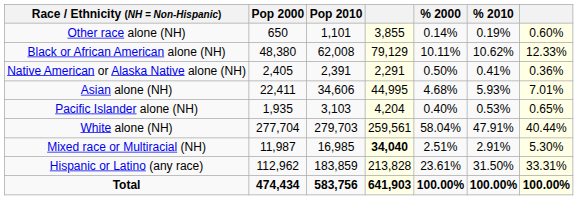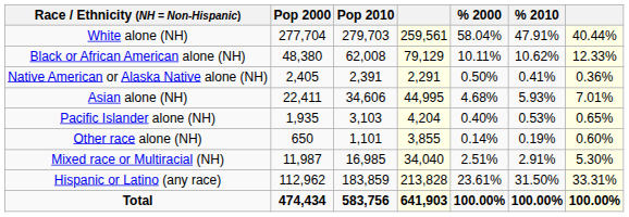rows swapped: White alone (NH) <-> Other race alone (NH)
Mixed race or Multiracial (NH) | column 4: bold -> normal
